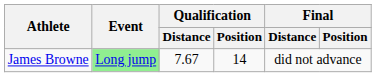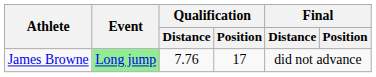James Browne | Qualification / Distance: 7.67 -> 7.76
James Browne | Qualification / Position: 14 -> 17
